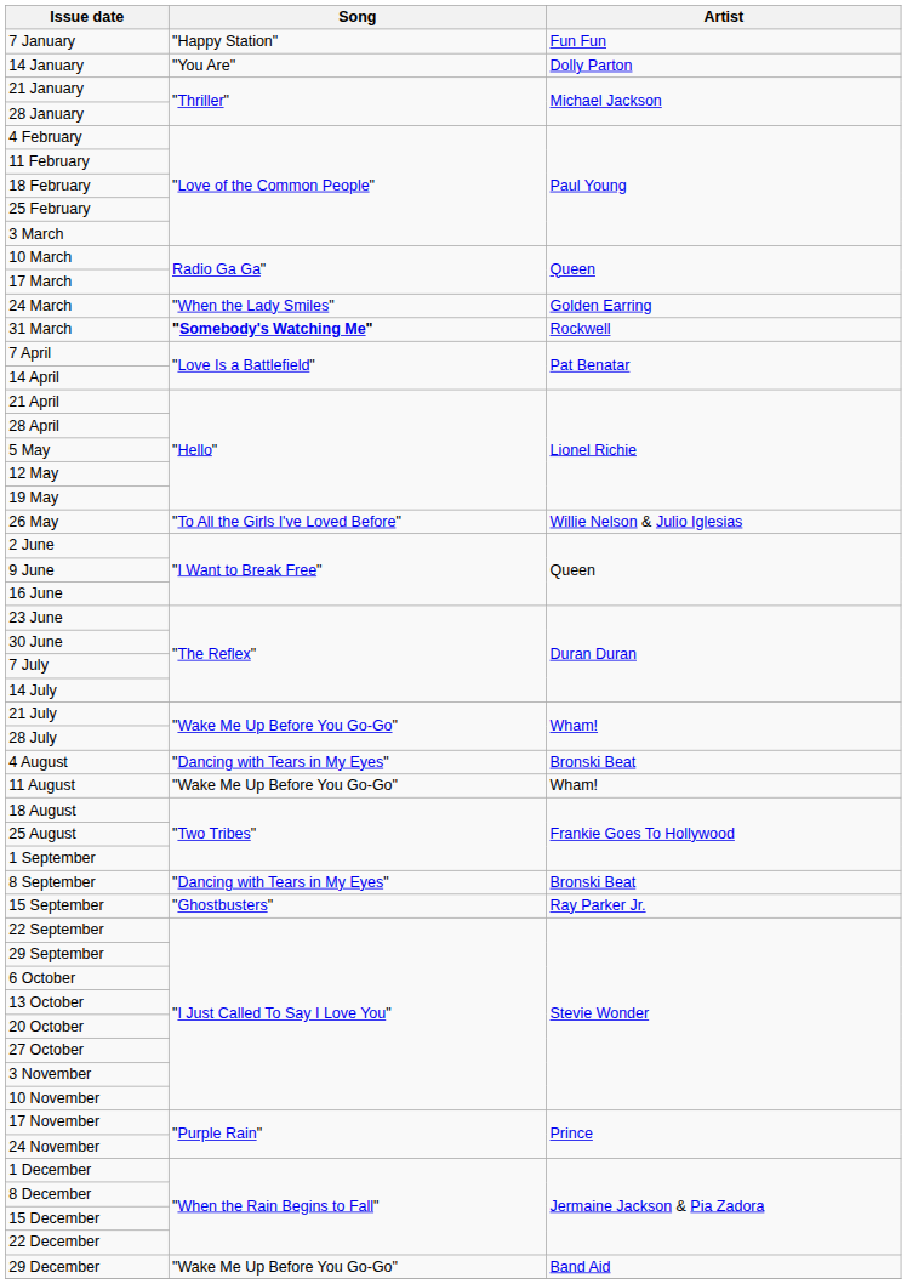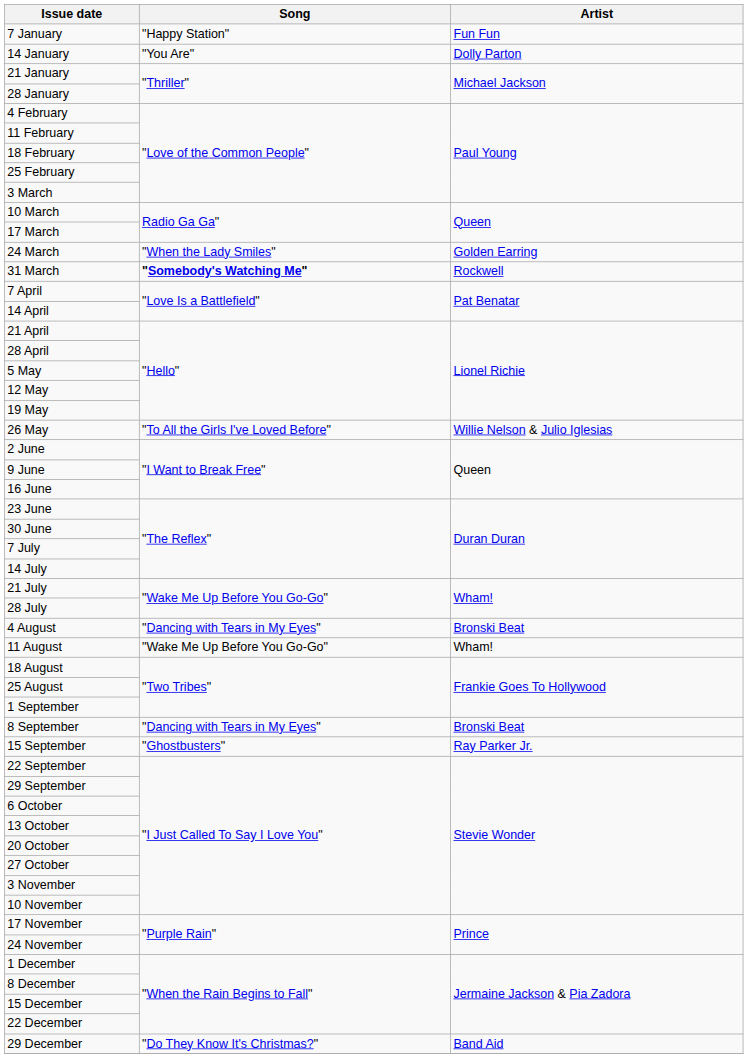29 December | Song: "Wake Me Up Before You Go-Go" -> "Do They Know It's Christmas?"
